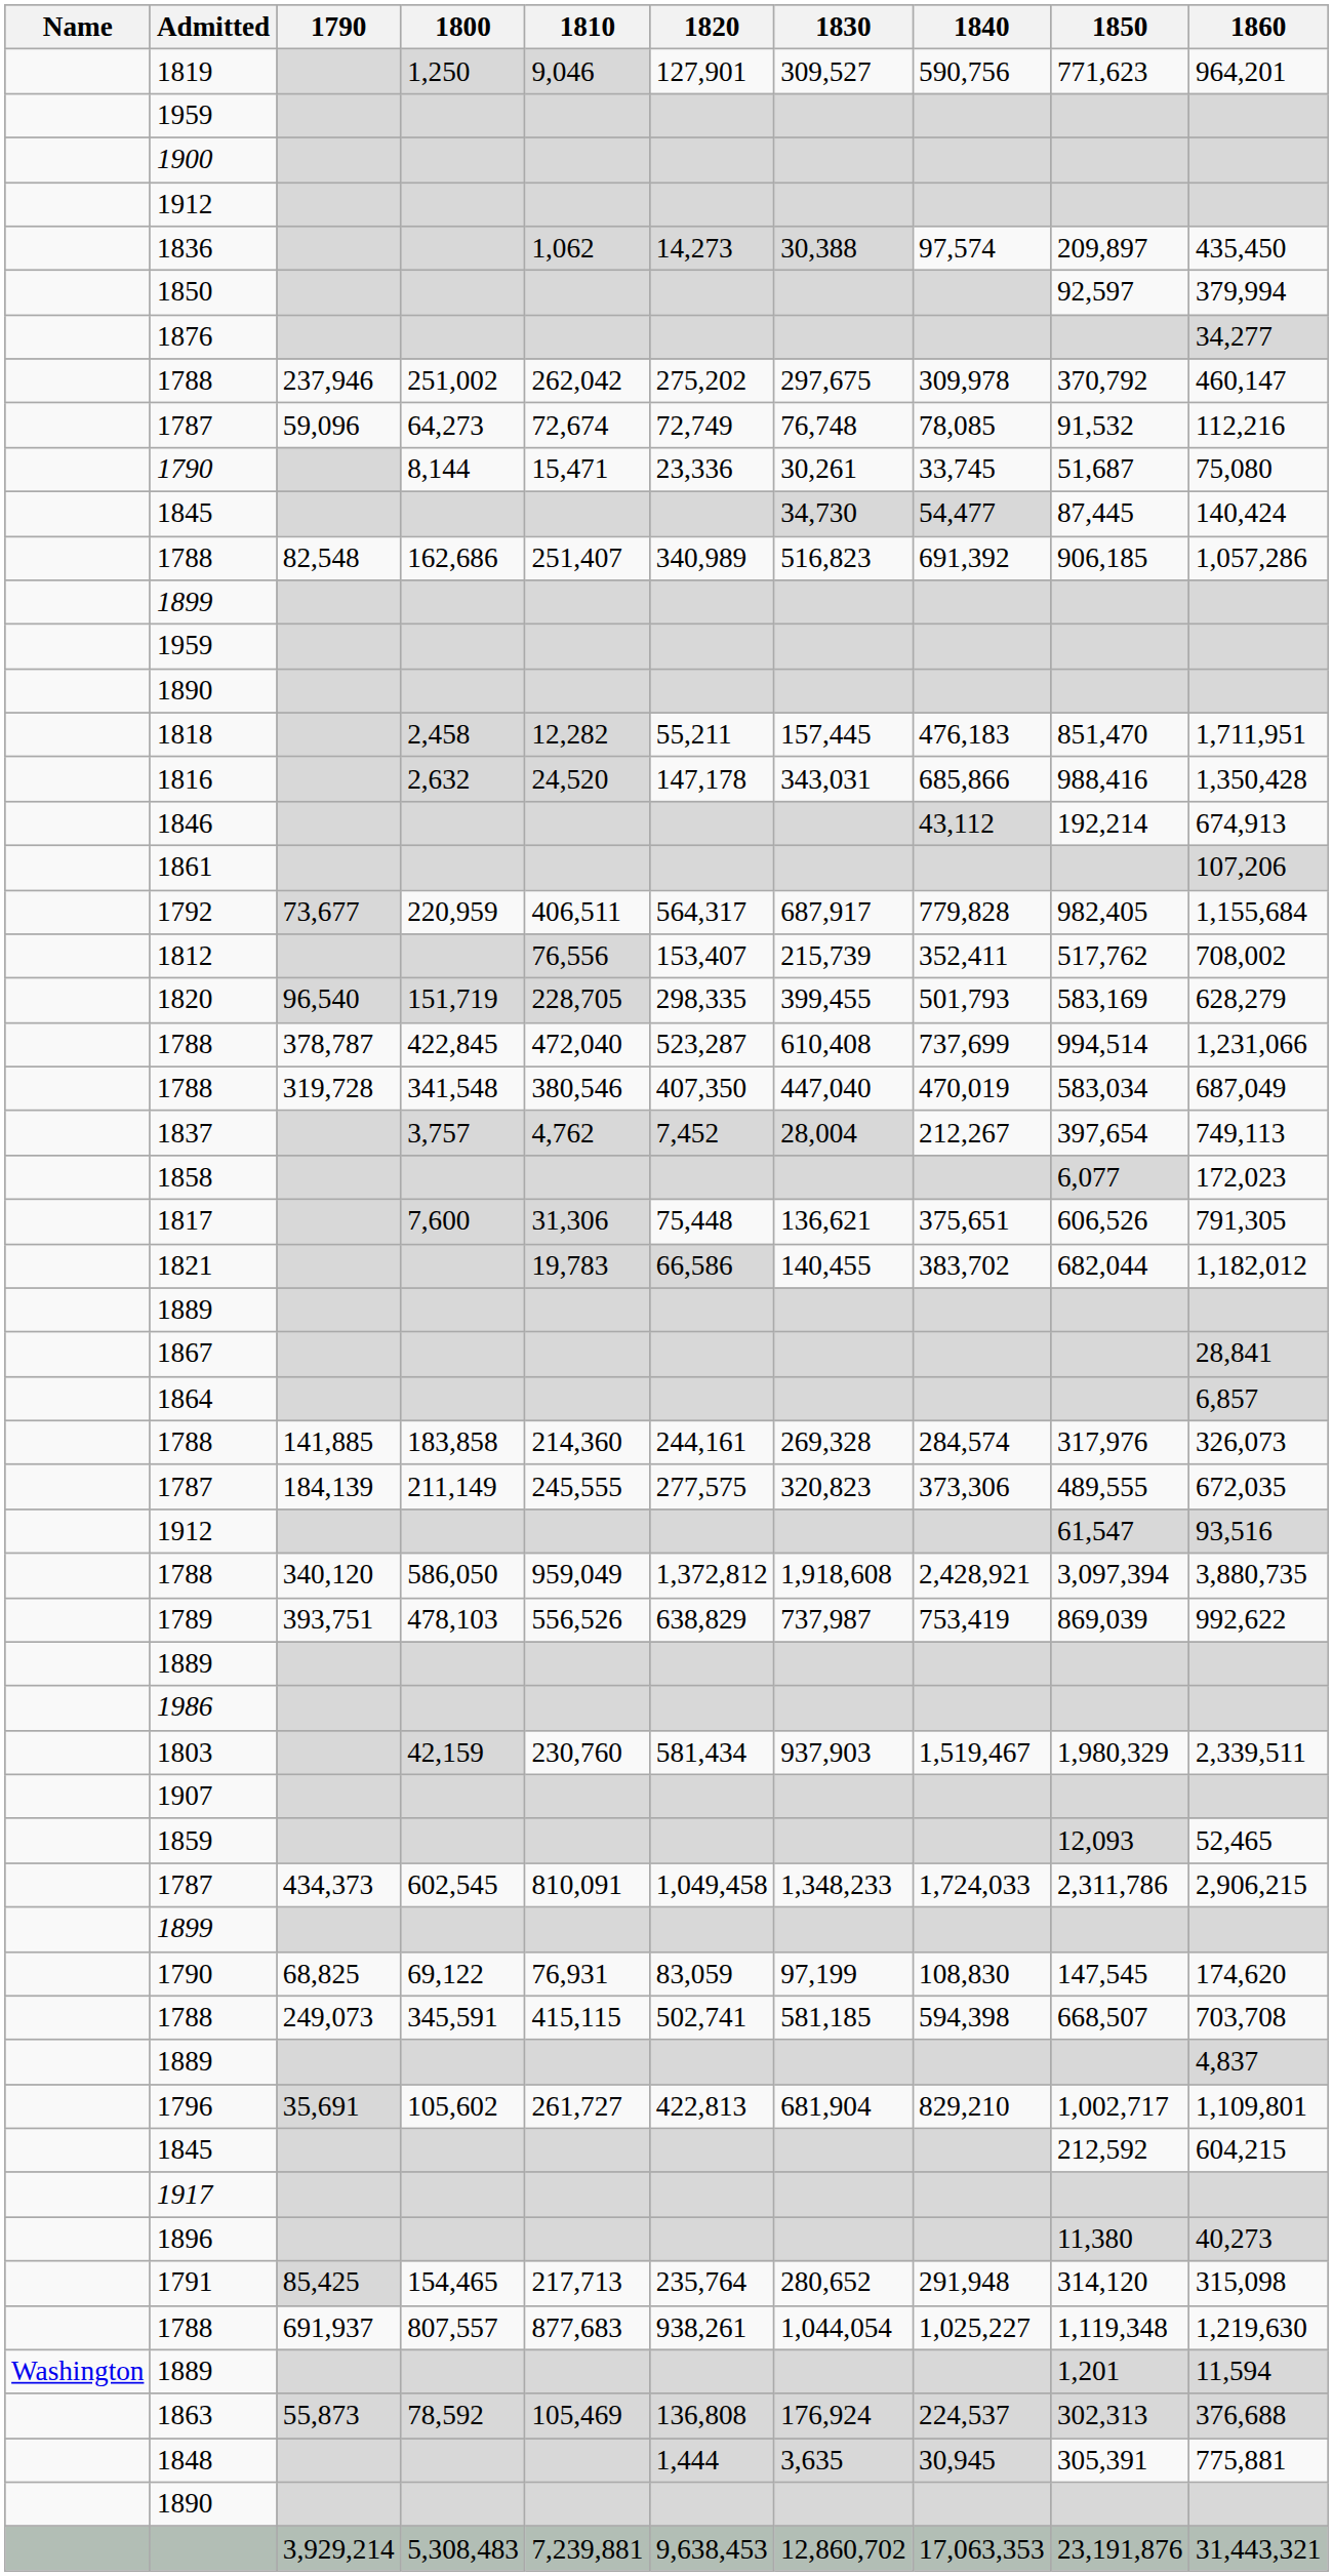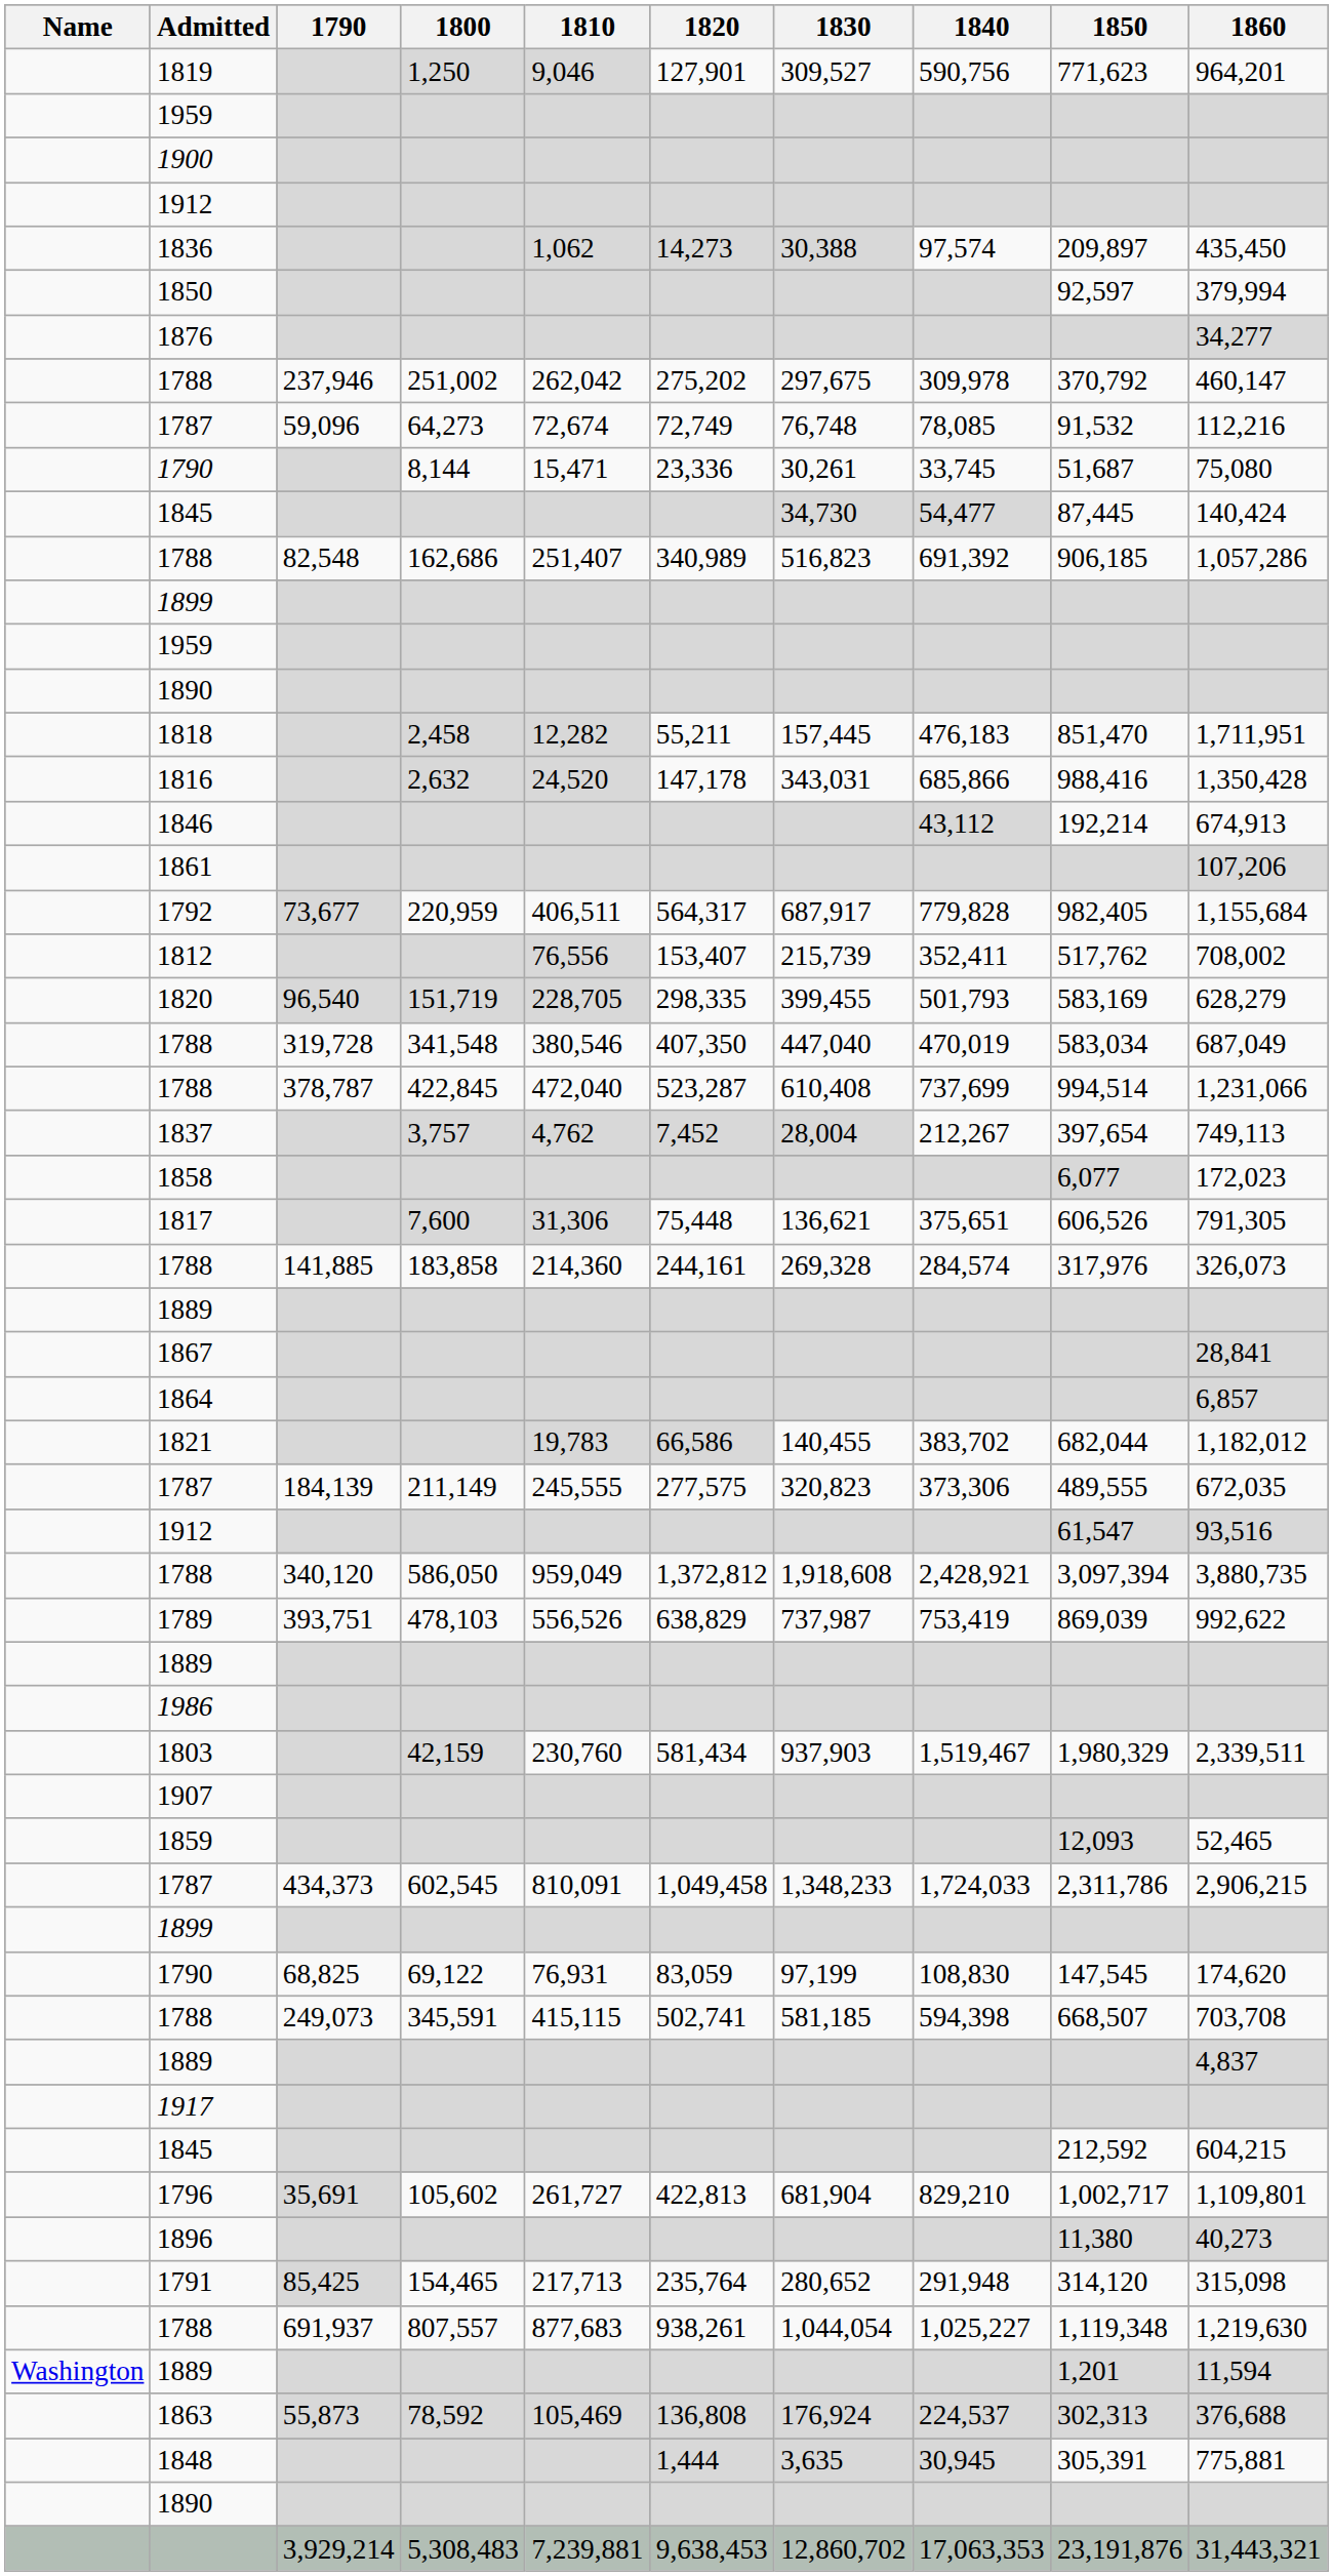rows swapped: 1788 / 341,548 <-> 1788 / 422,845
rows swapped: 1821 <-> 1788 / 183,858
rows swapped: 1796 <-> 1917
